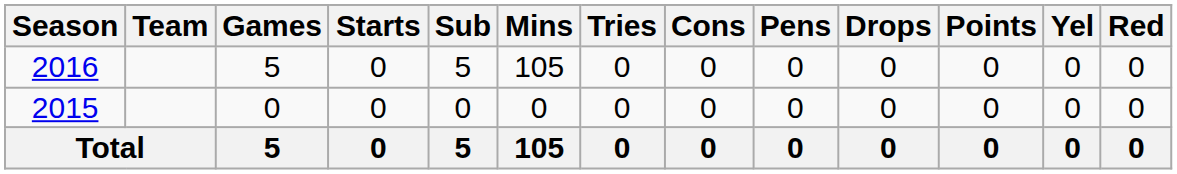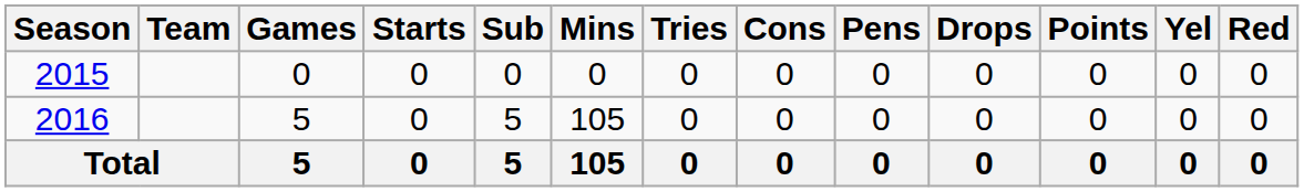rows swapped: 2015 <-> 2016
